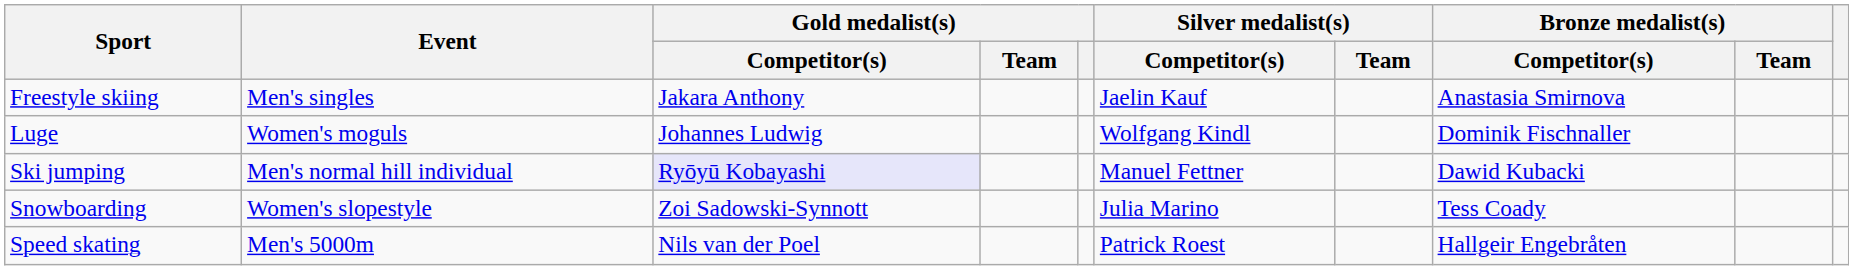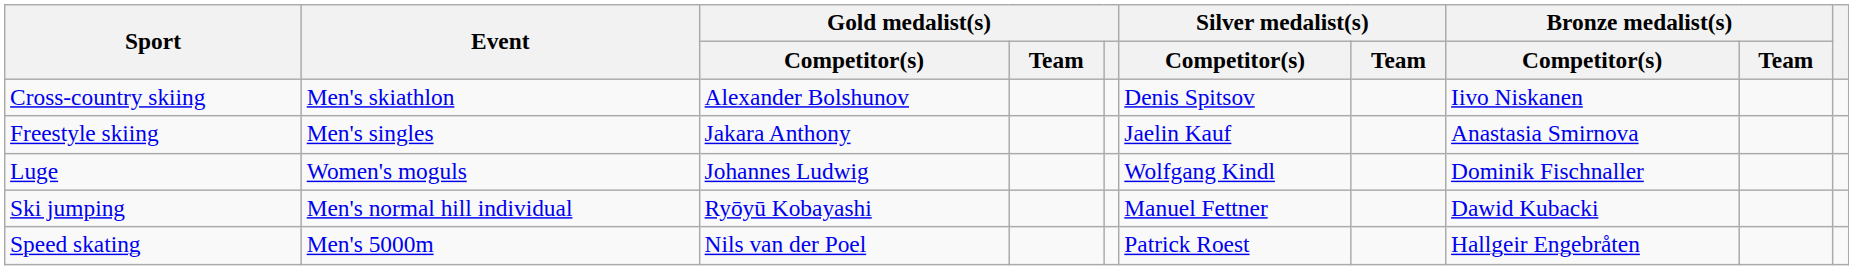+ row: Cross-country skiing | Men's skiathlon | Alexander Bolshunov | Denis Spitsov | Iivo Niskanen
Ski jumping | Gold medalist(s) / Competitor(s): lavender background -> no background
- row: Snowboarding | Women's slopestyle | Zoi Sadowski-Synnott | Julia Marino | Tess Coady
